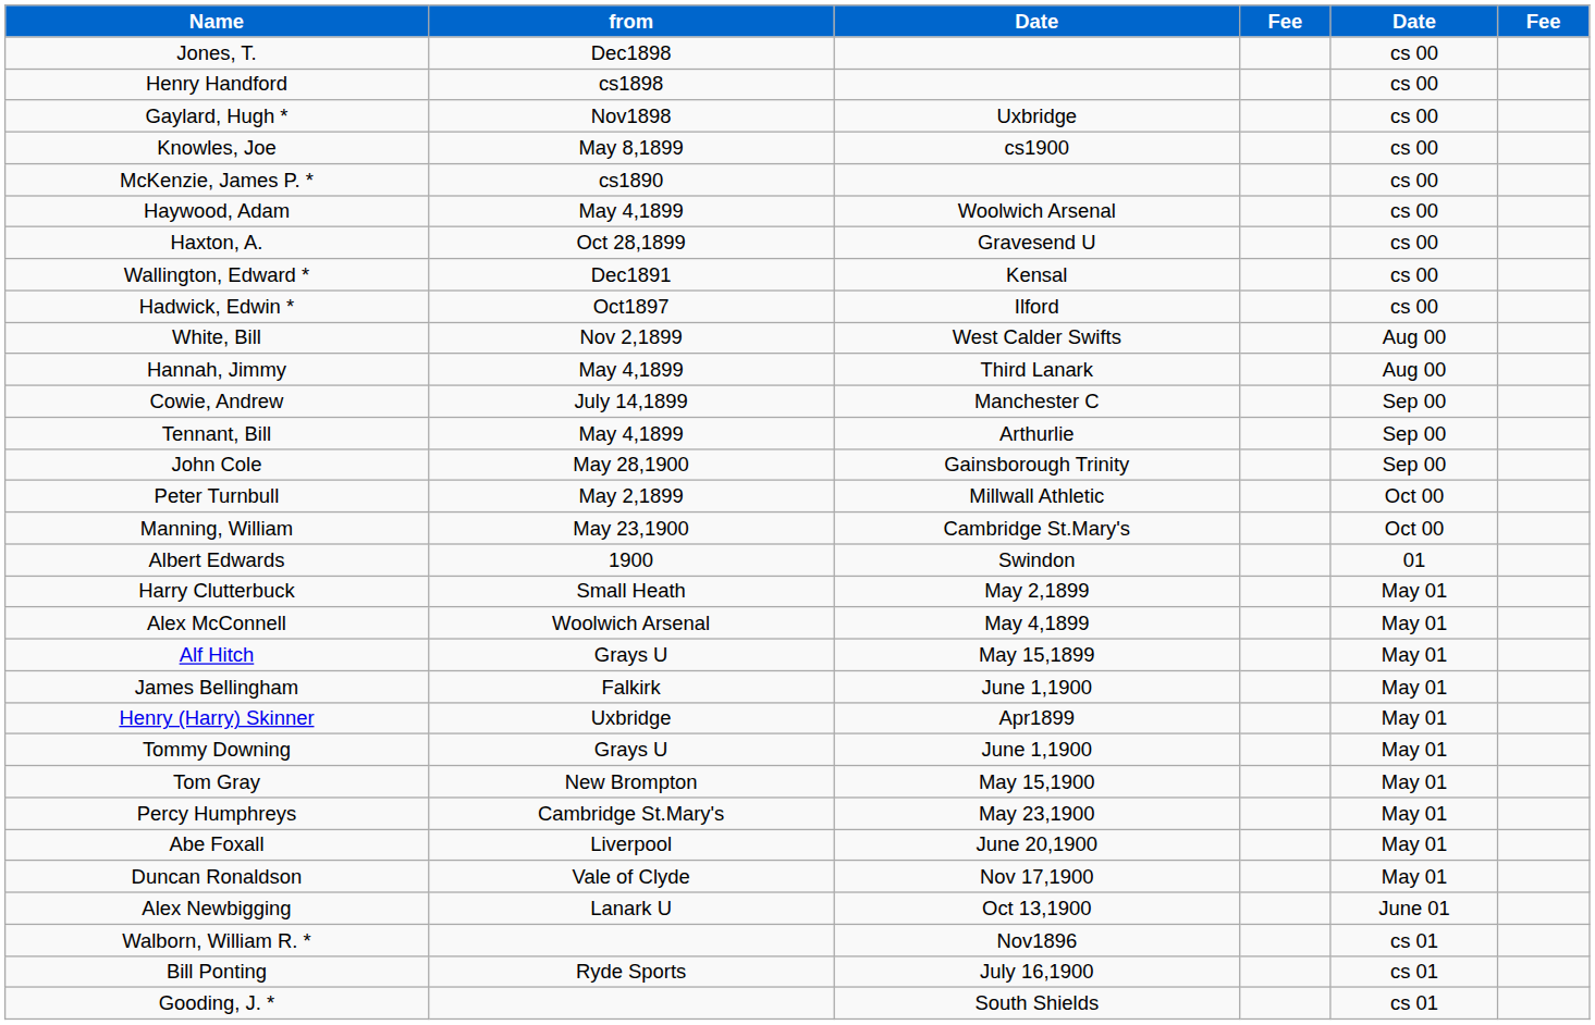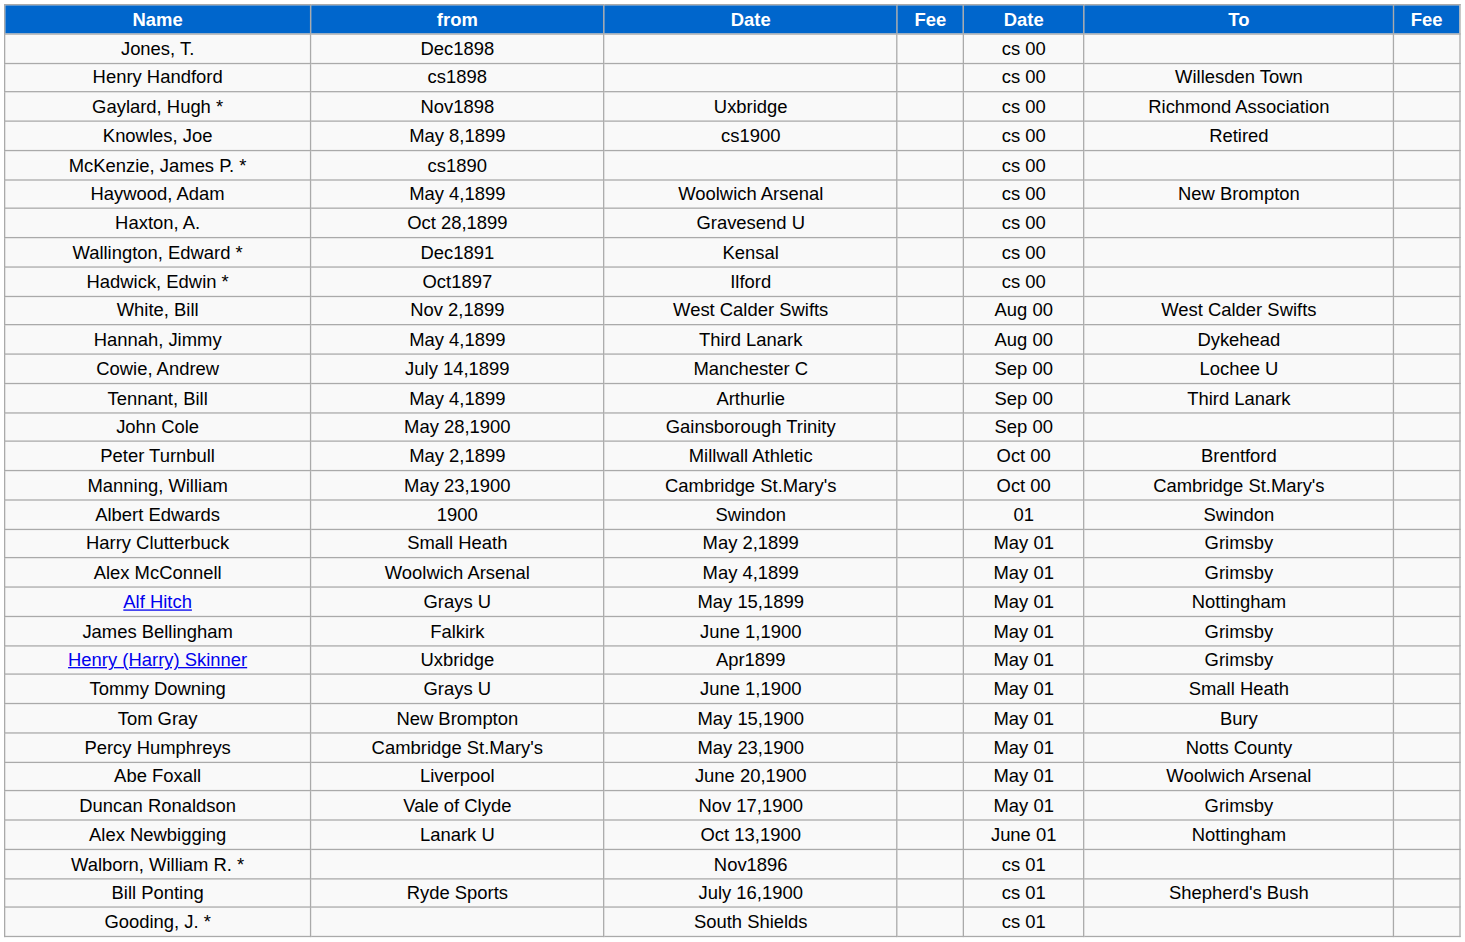+ column: To | Willesden Town | Richmond Association | Retired | New Brompton | West Calder Swifts | Dykehead | Lochee U | Third Lanark | Brentford | Cambridge St.Mary's | Swindon | Grimsby | Grimsby | Nottingham | Grimsby | Grimsby | Small Heath | Bury | Notts County | Woolwich Arsenal | Grimsby | Nottingham | Shepherd's Bush
